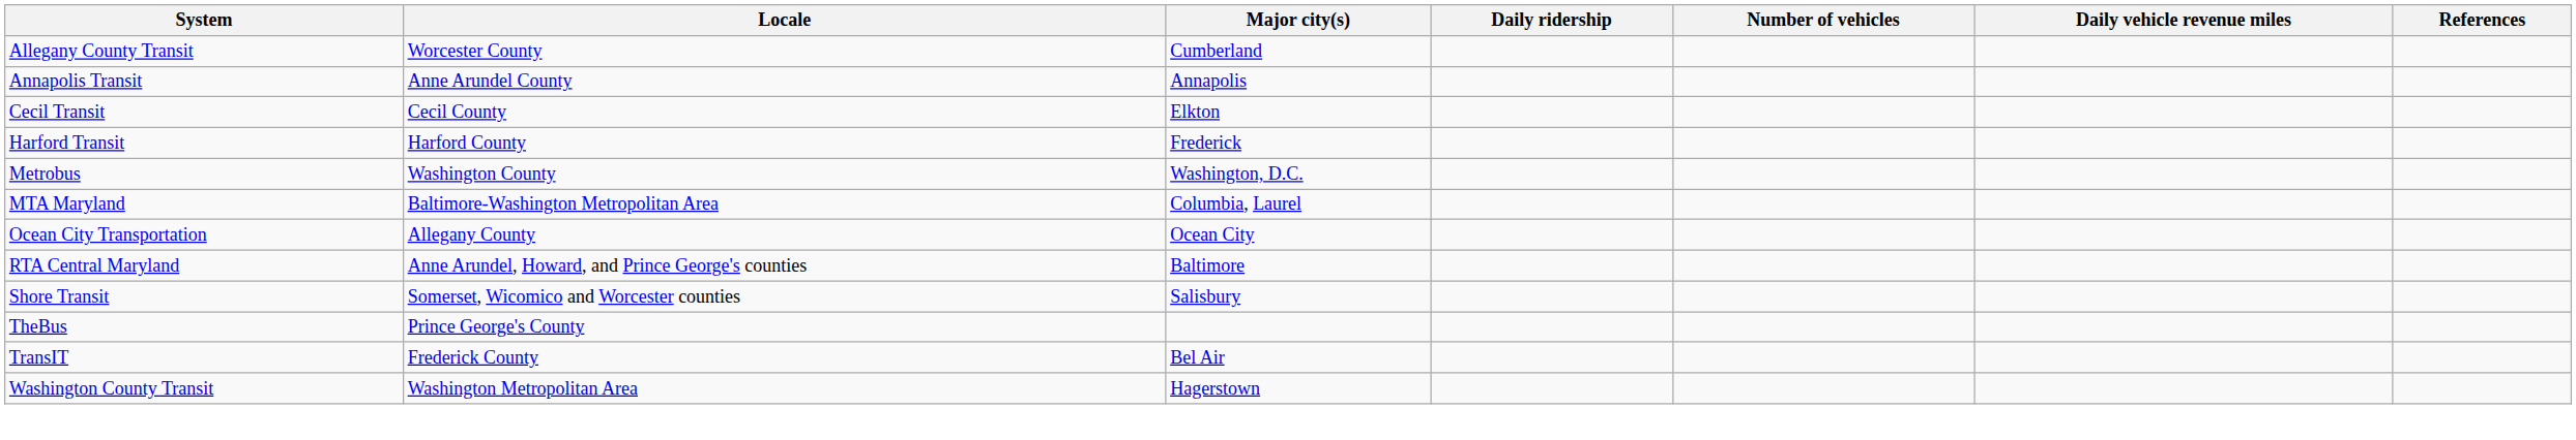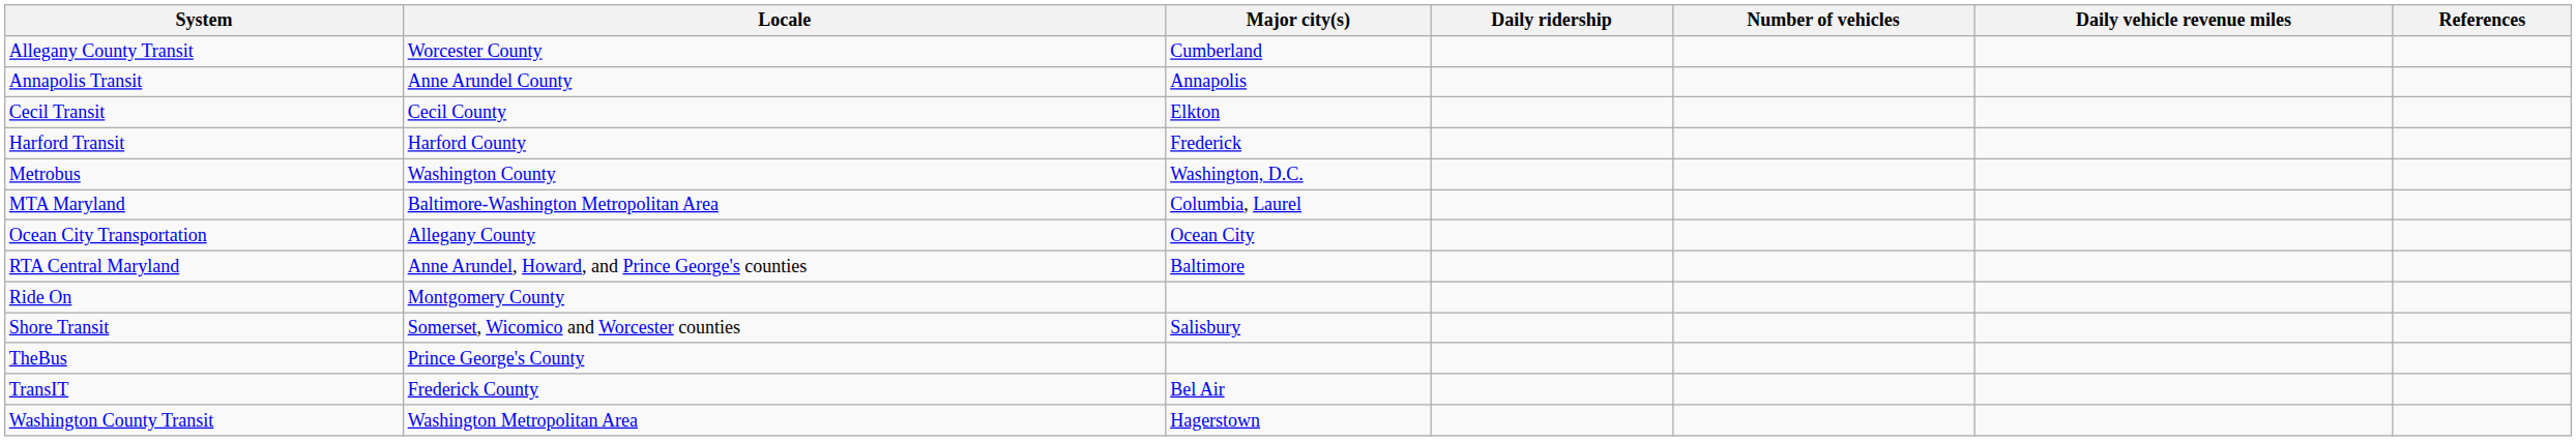+ row: Ride On | Montgomery County
